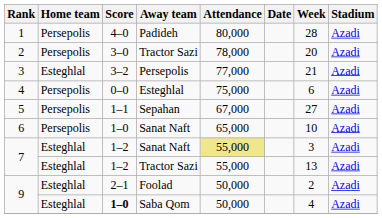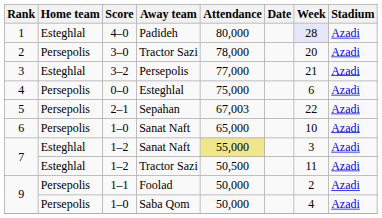1 | Home team: Persepolis -> Esteghlal
1 | Week: no background -> lavender background
5 | Score: 1–1 -> 2–1
5 | Attendance: 67,000 -> 67,003
5 | Week: 27 -> 22
7 / Tractor Sazi | Attendance: 55,000 -> 50,500
7 / Tractor Sazi | Week: 13 -> 11
9 / Foolad | Home team: Esteghlal -> Persepolis
9 / Foolad | Score: 2–1 -> 1–1
9 / Saba Qom | Home team: Esteghlal -> Persepolis
9 / Saba Qom | Score: bold -> normal
